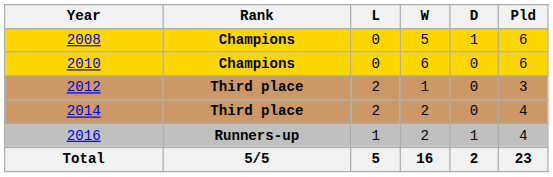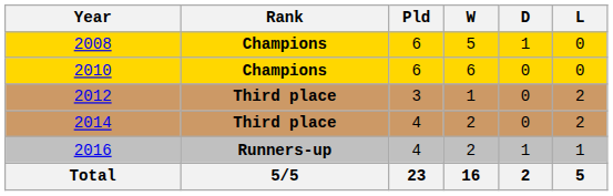columns swapped: Pld <-> L
